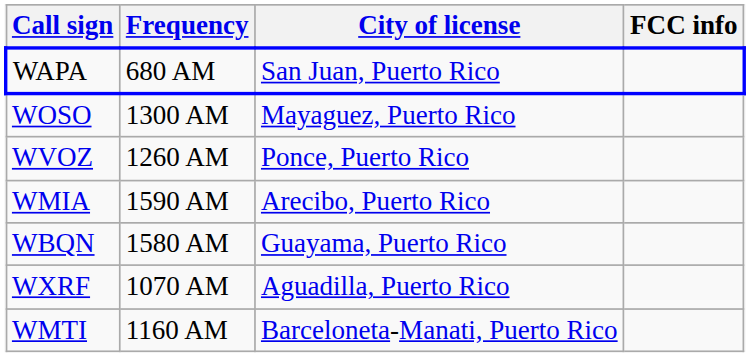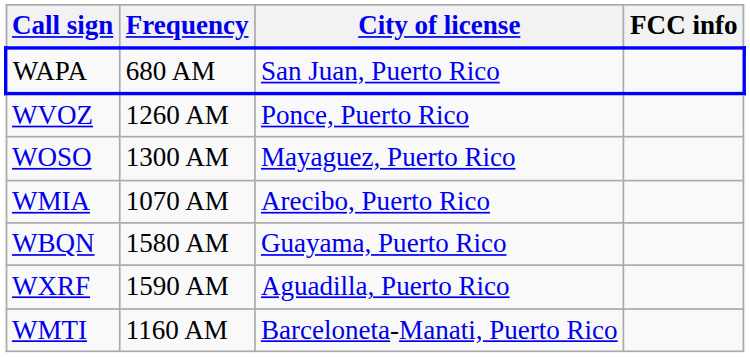rows swapped: WVOZ <-> WOSO
WMIA | Frequency: 1590 AM -> 1070 AM
WXRF | Frequency: 1070 AM -> 1590 AM
